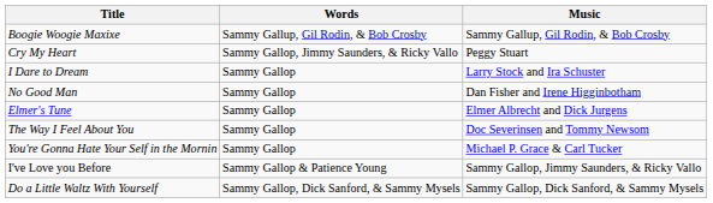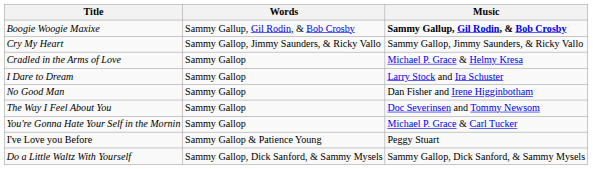Boogie Woogie Maxixe | Music: normal -> bold
Cry My Heart | Music: Peggy Stuart -> Sammy Gallop, Jimmy Saunders, & Ricky Vallo
+ row: Cradled in the Arms of Love | Sammy Gallop | Michael P. Grace & Helmy Kresa
- row: Elmer's Tune | Sammy Gallop | Elmer Albrecht and Dick Jurgens
I've Love you Before | Music: Sammy Gallop, Jimmy Saunders, & Ricky Vallo -> Peggy Stuart
